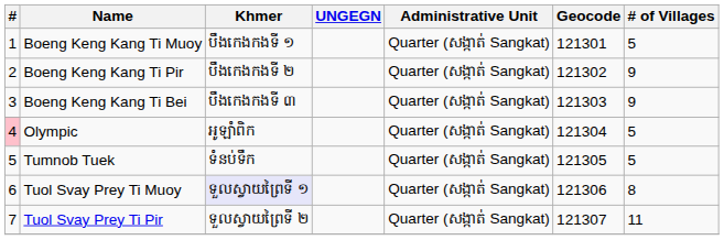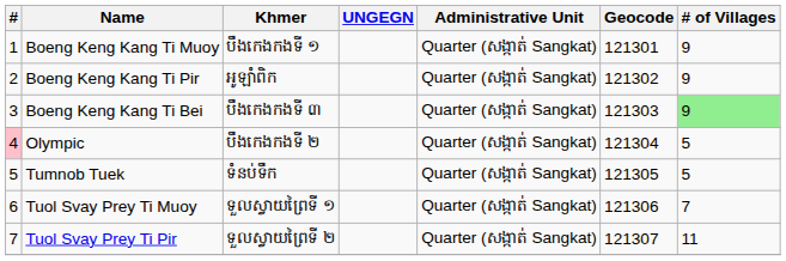Boeng Keng Kang Ti Muoy | # of Villages: 5 -> 9
Boeng Keng Kang Ti Pir | Khmer: បឹងកេងកងទី ២ -> អូឡាំពិក
Boeng Keng Kang Ti Bei | # of Villages: no background -> lightgreen background
Olympic | Khmer: អូឡាំពិក -> បឹងកេងកងទី ២
Tuol Svay Prey Ti Muoy | Khmer: lavender background -> no background
Tuol Svay Prey Ti Muoy | # of Villages: 8 -> 7
